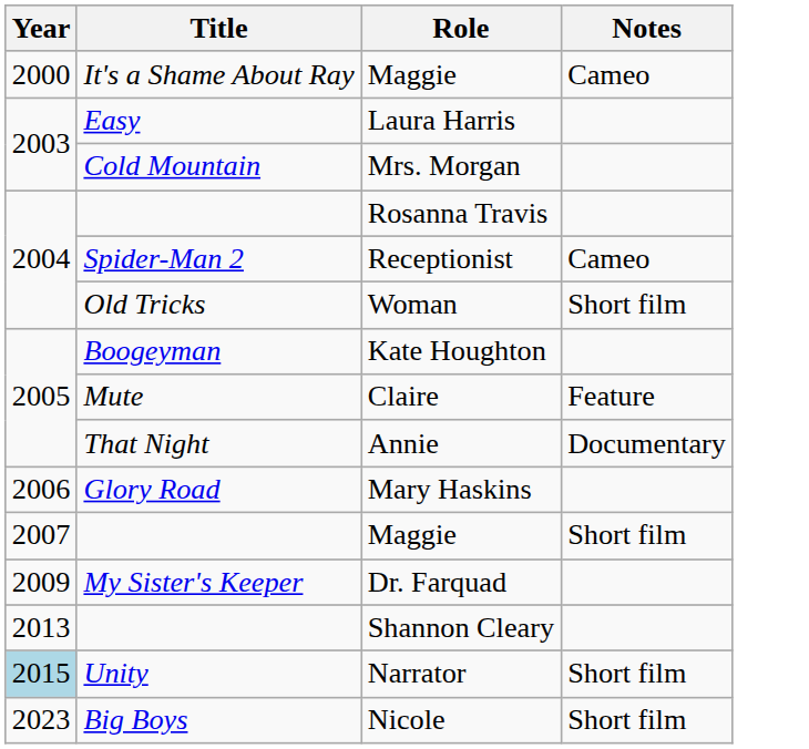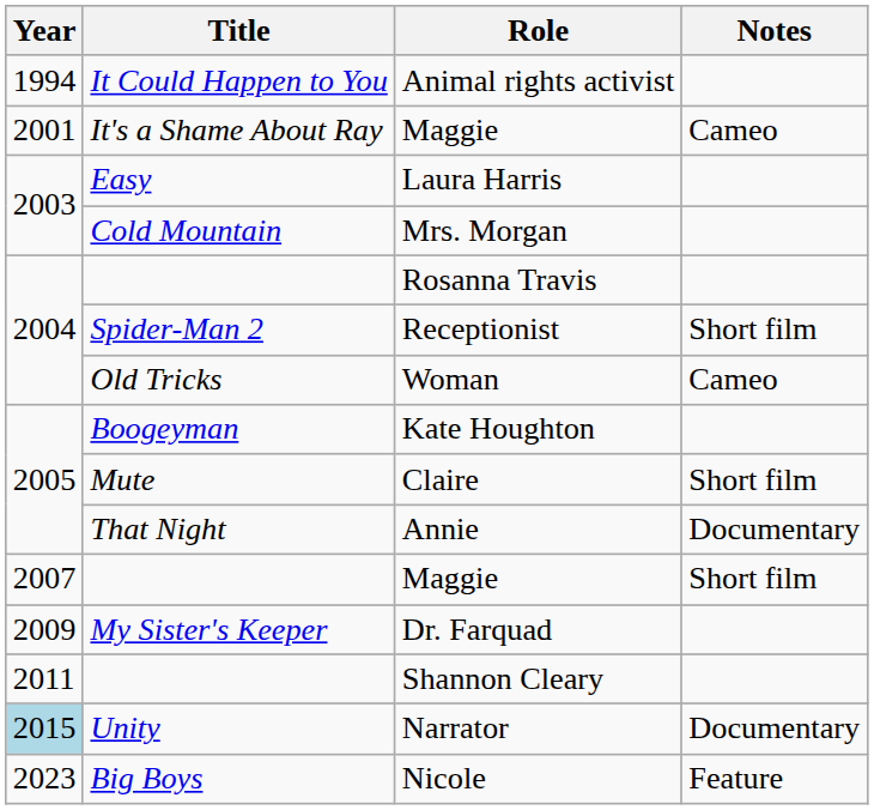+ row: 1994 | It Could Happen to You | Animal rights activist
It's a Shame About Ray / Maggie | Year: 2000 -> 2001
Receptionist | Notes: Cameo -> Short film
Woman | Notes: Short film -> Cameo
Claire | Notes: Feature -> Short film
- row: 2006 | Glory Road | Mary Haskins
Shannon Cleary | Year: 2013 -> 2011
Narrator | Notes: Short film -> Documentary
Nicole | Notes: Short film -> Feature
